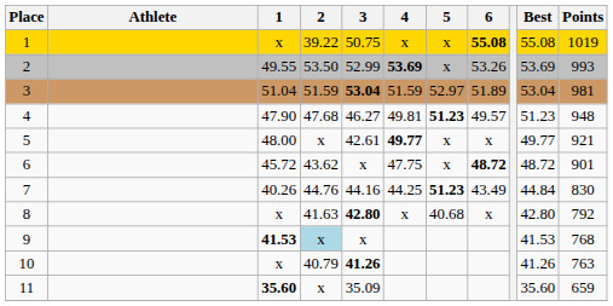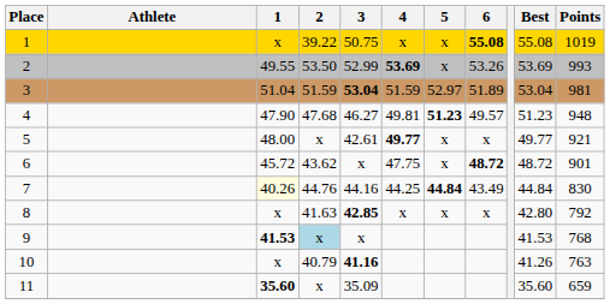7 | 1: no background -> lightyellow background
7 | 5: 51.23 -> 44.84
8 | 3: 42.80 -> 42.85
8 | 5: 40.68 -> x
10 | 3: 41.26 -> 41.16
